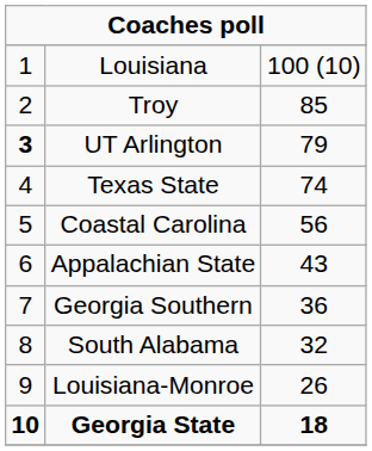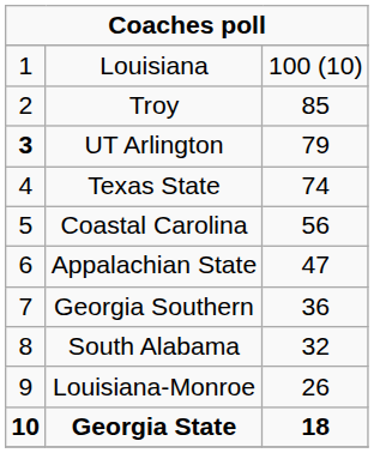Appalachian State | column 3: 43 -> 47
